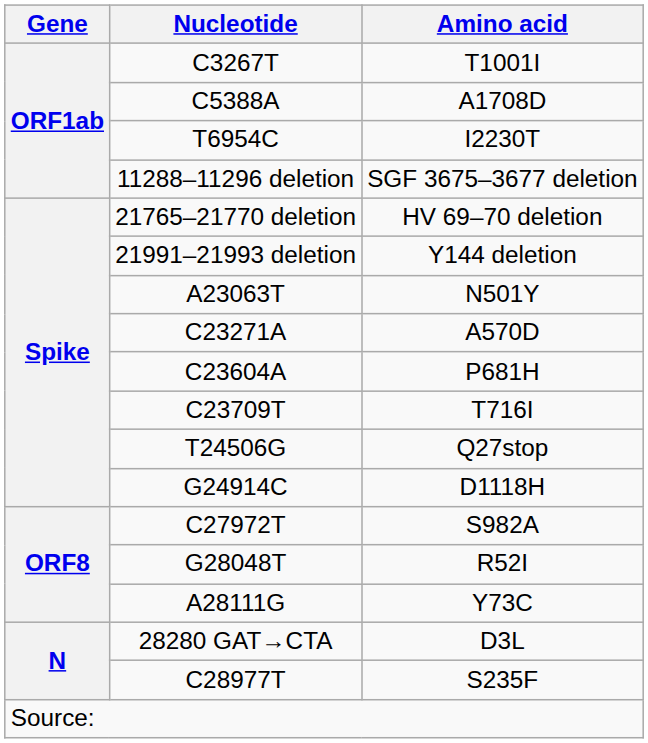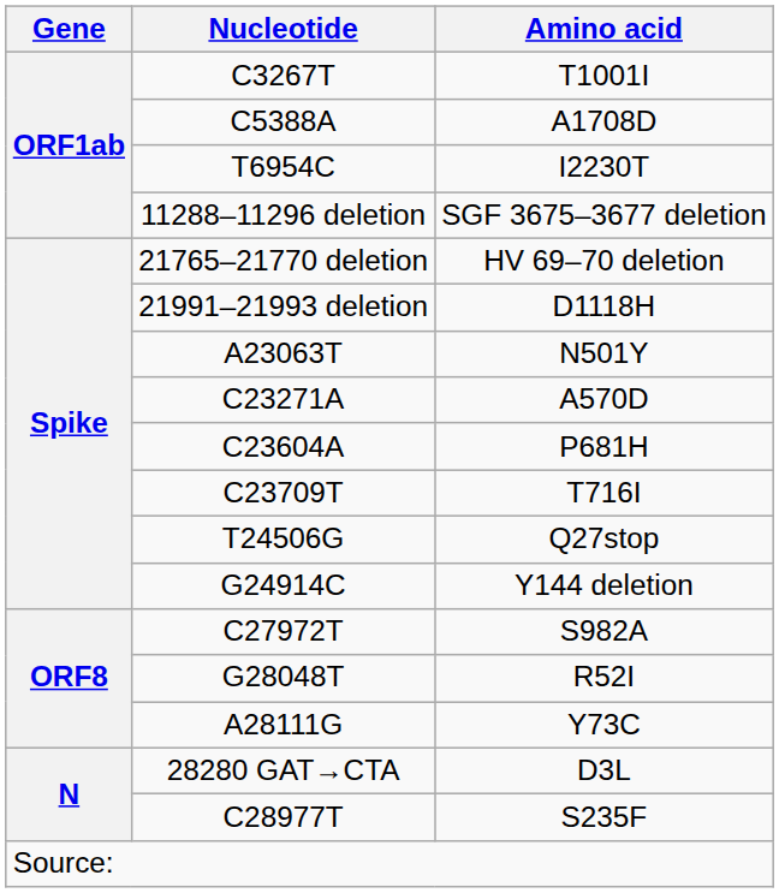21991–21993 deletion | Amino acid: Y144 deletion -> D1118H
G24914C | Amino acid: D1118H -> Y144 deletion
